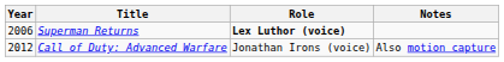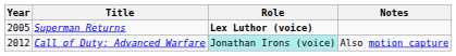Superman Returns | Year: 2006 -> 2005
Call of Duty: Advanced Warfare | Role: no background -> paleturquoise background
